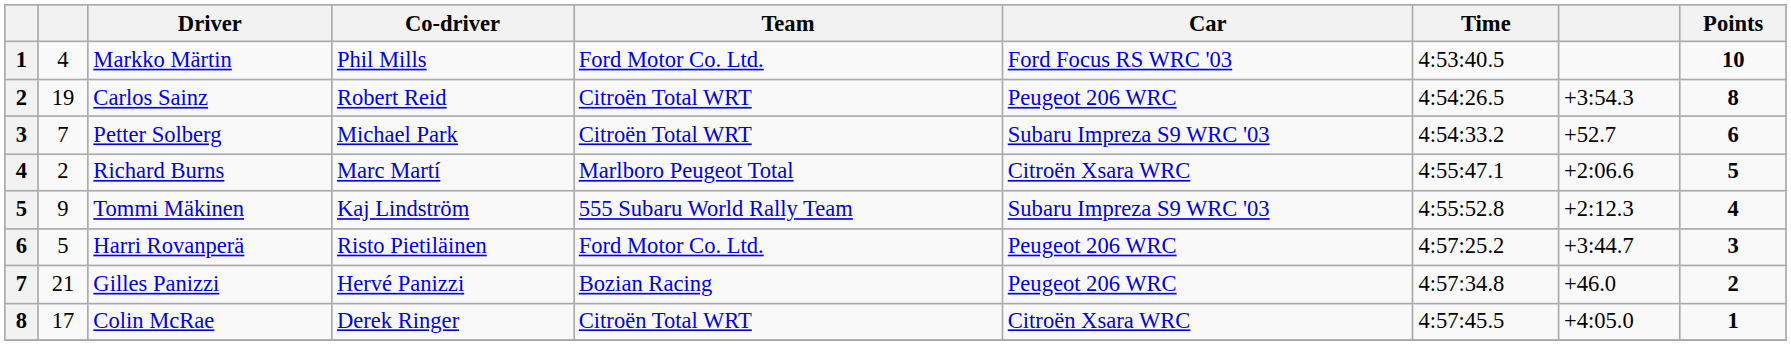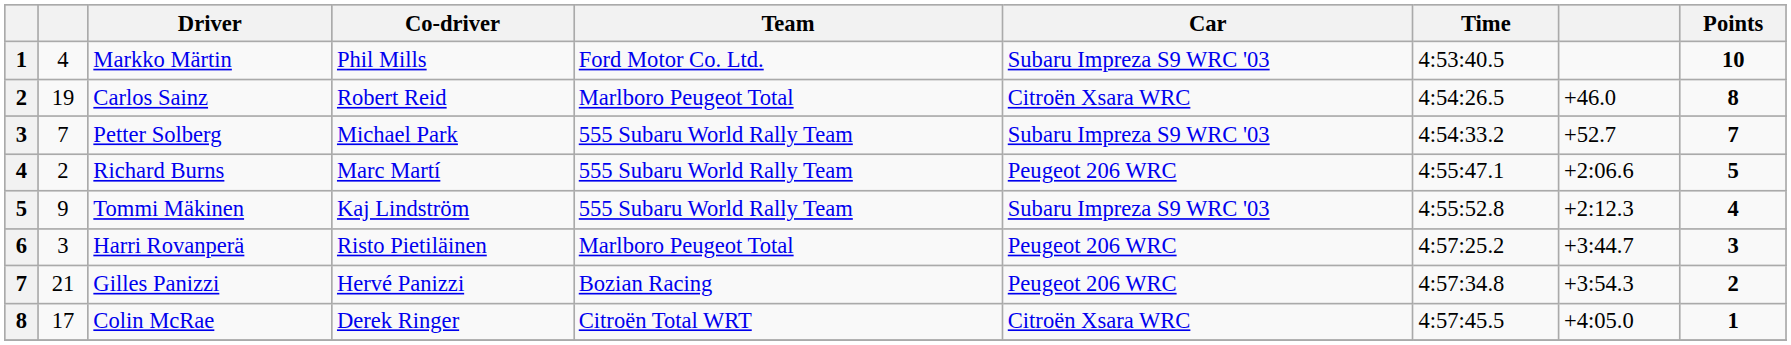Markko Märtin | Car: Ford Focus RS WRC '03 -> Subaru Impreza S9 WRC '03
Carlos Sainz | Team: Citroën Total WRT -> Marlboro Peugeot Total
Carlos Sainz | Car: Peugeot 206 WRC -> Citroën Xsara WRC
Carlos Sainz | column 8: +3:54.3 -> +46.0
Petter Solberg | Team: Citroën Total WRT -> 555 Subaru World Rally Team
Petter Solberg | Points: 6 -> 7
Richard Burns | Team: Marlboro Peugeot Total -> 555 Subaru World Rally Team
Richard Burns | Car: Citroën Xsara WRC -> Peugeot 206 WRC
Harri Rovanperä | column 2: 5 -> 3
Harri Rovanperä | Team: Ford Motor Co. Ltd. -> Marlboro Peugeot Total
Gilles Panizzi | column 8: +46.0 -> +3:54.3
